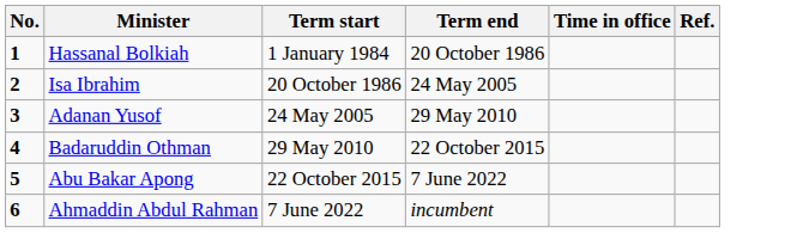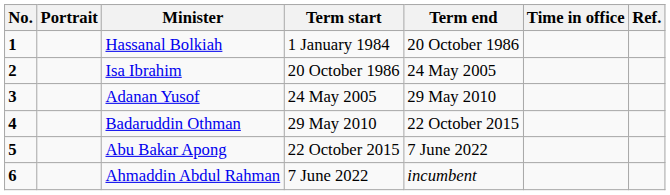+ column: Portrait
